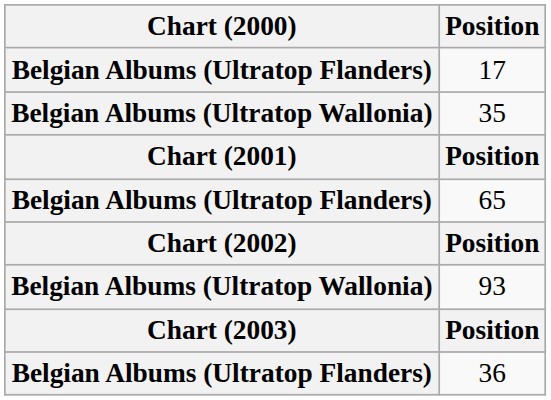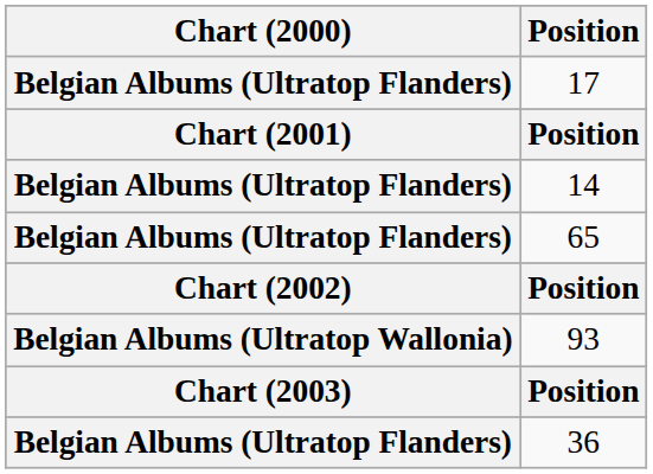- row: Belgian Albums (Ultratop Wallonia) | 35
+ row: Belgian Albums (Ultratop Flanders) | 14
